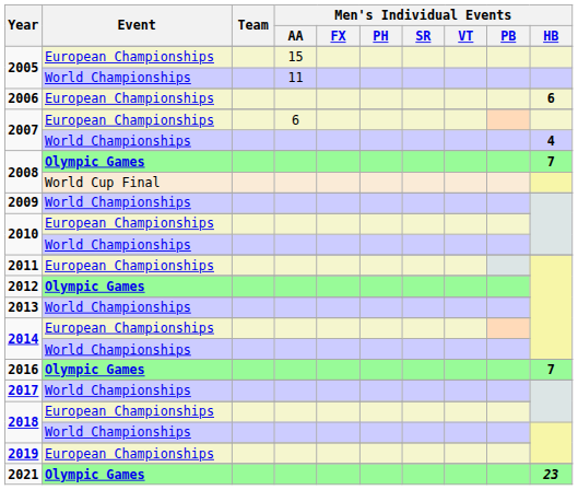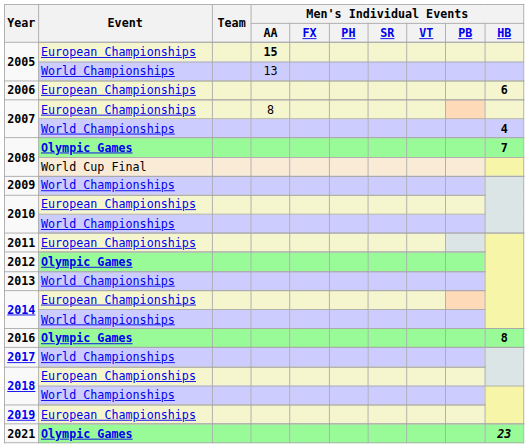2005 / European Championships | Men's Individual Events / AA: normal -> bold
2005 / World Championships | Men's Individual Events / AA: 11 -> 13
2007 / European Championships | Men's Individual Events / AA: 6 -> 8
2016 / Olympic Games | Men's Individual Events / HB: 7 -> 8
